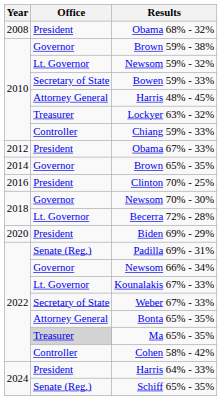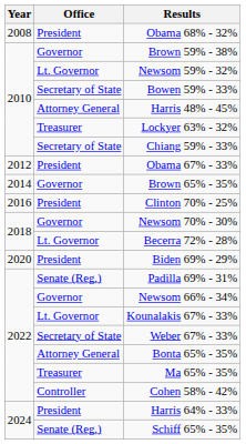Chiang 59% - 33% | Office: Controller -> Secretary of State
Ma 65% - 35% | Office: lightgrey background -> no background
